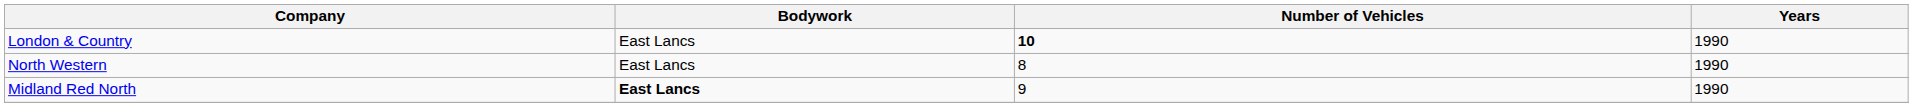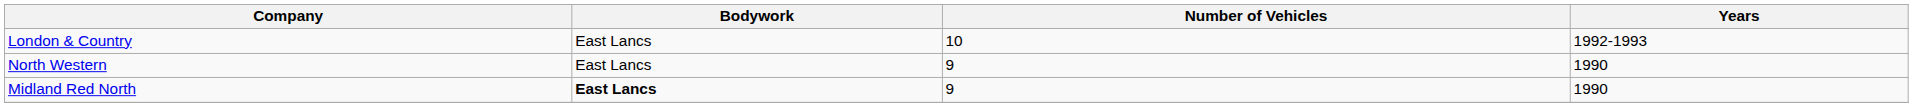London & Country | Number of Vehicles: bold -> normal
London & Country | Years: 1990 -> 1992-1993
North Western | Number of Vehicles: 8 -> 9
